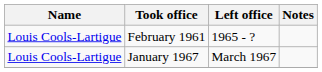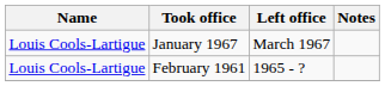rows swapped: February 1961 <-> January 1967
